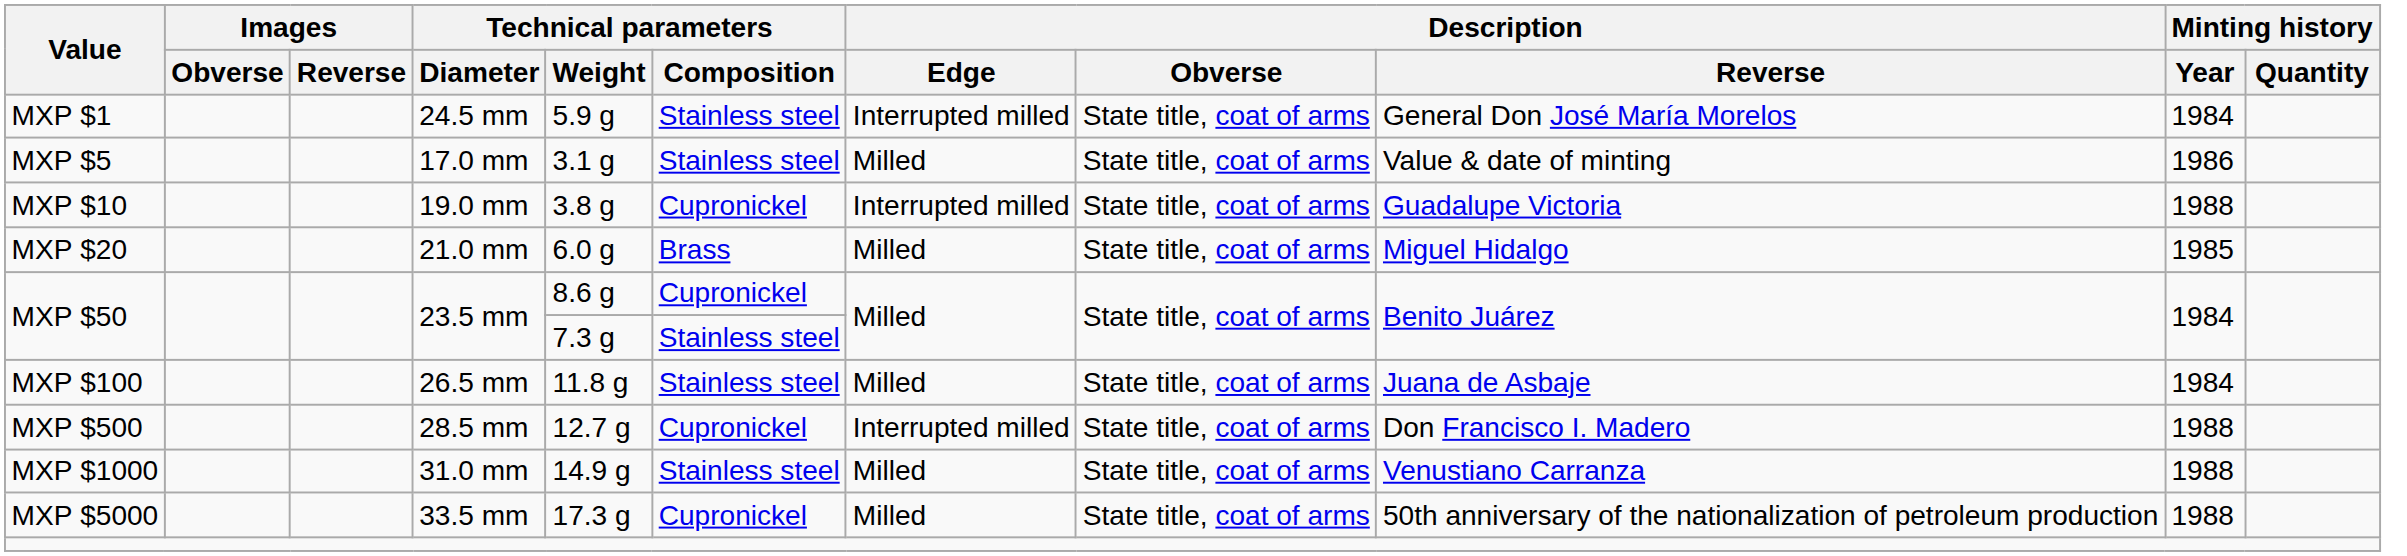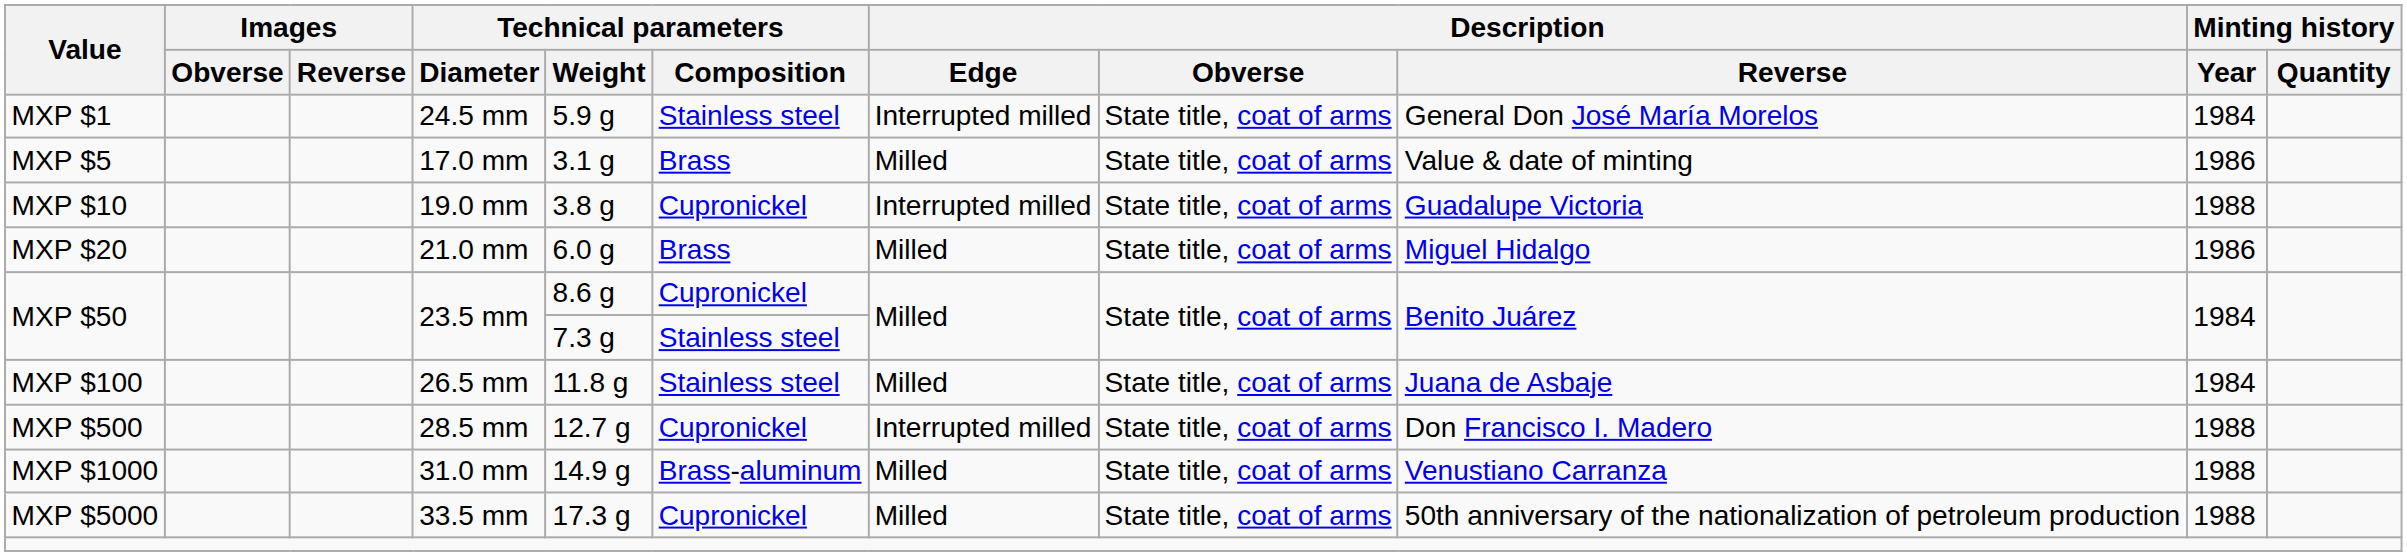MXP $5 | Technical parameters / Composition: Stainless steel -> Brass
MXP $20 | Minting history / Year: 1985 -> 1986
MXP $1000 | Technical parameters / Composition: Stainless steel -> Brass-aluminum
